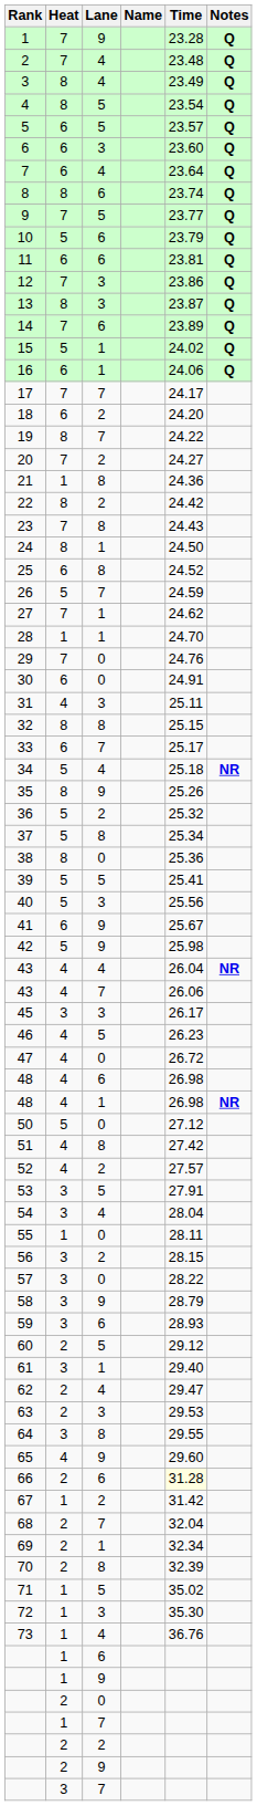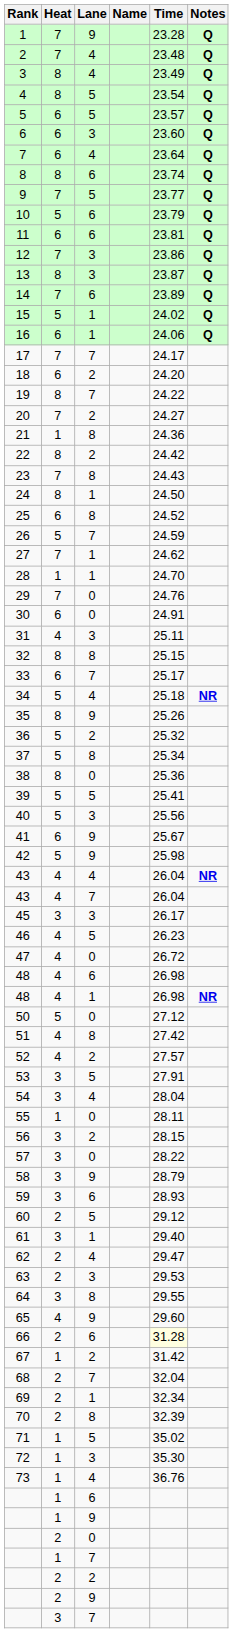43 / 7 | Time: 26.06 -> 26.04
